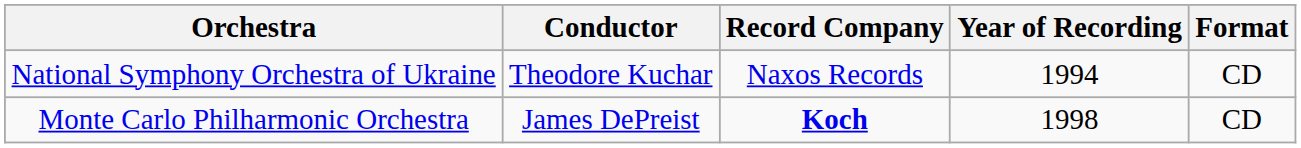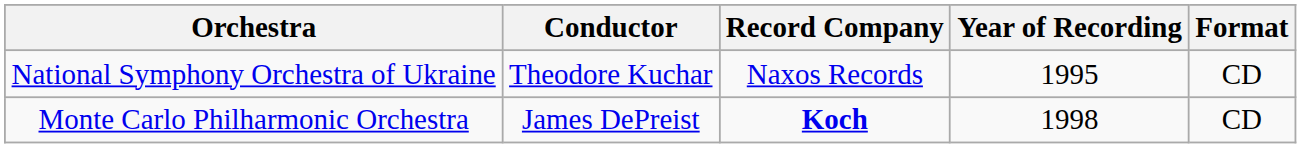National Symphony Orchestra of Ukraine | Year of Recording: 1994 -> 1995
